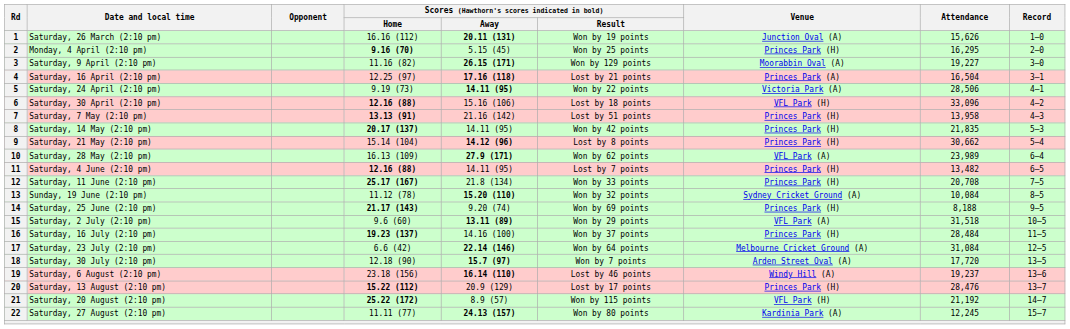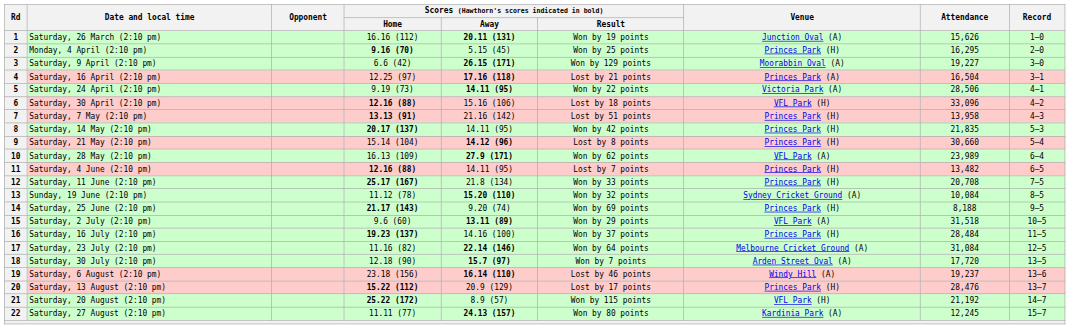3 | Scores (Hawthorn's scores indicated in bold) / Home: 11.16 (82) -> 6.6 (42)
9 | Attendance: 30,662 -> 30,660
17 | Scores (Hawthorn's scores indicated in bold) / Home: 6.6 (42) -> 11.16 (82)
